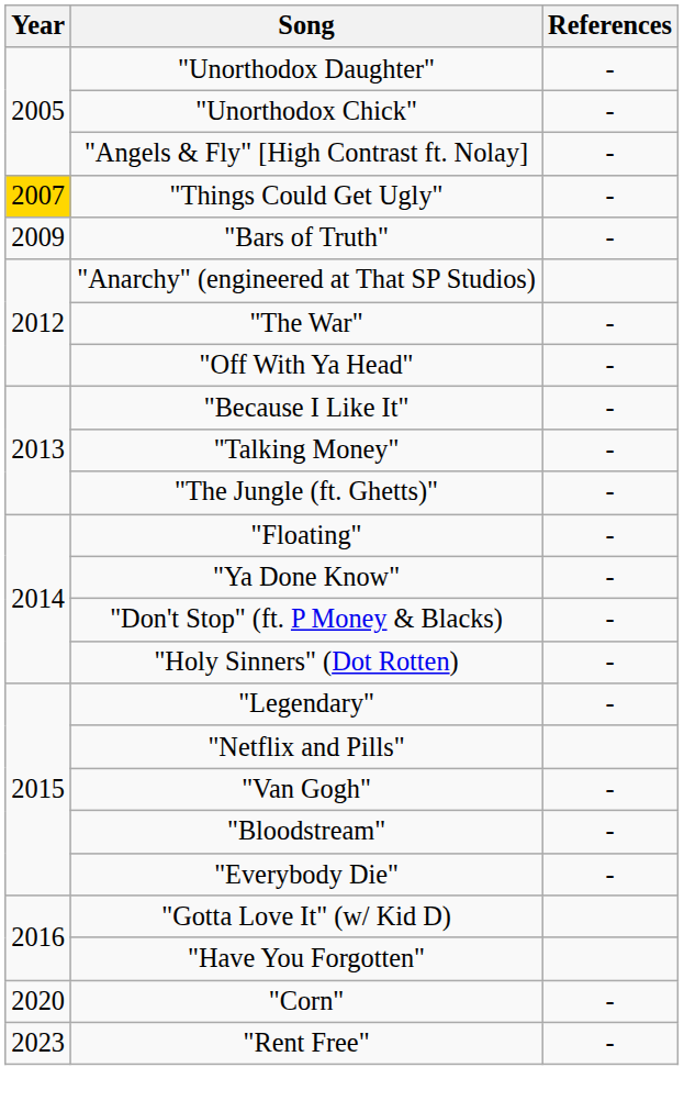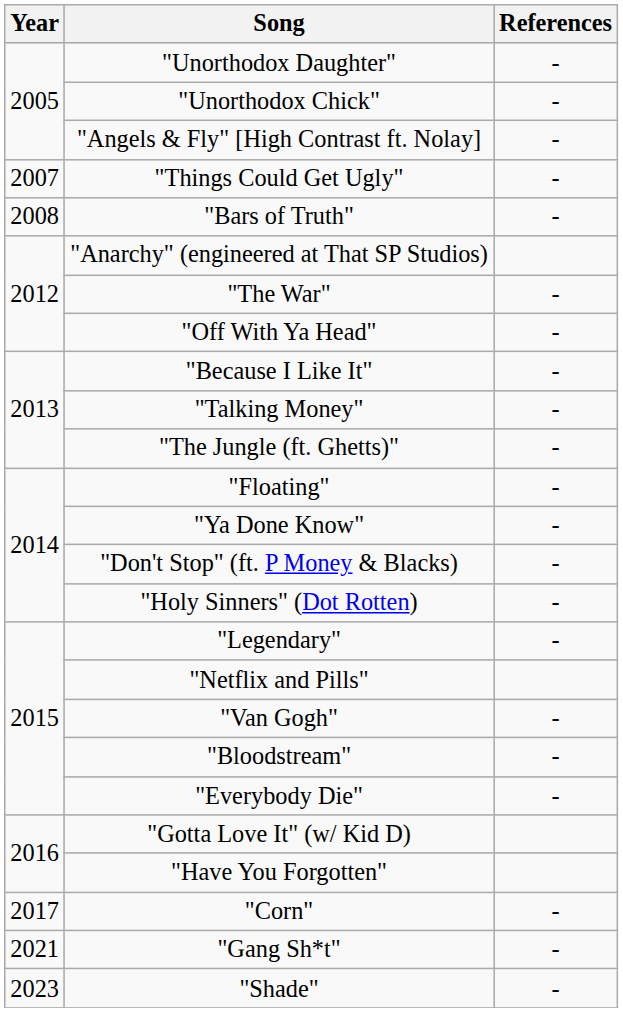"Things Could Get Ugly" | Year: gold background -> no background
"Bars of Truth" | Year: 2009 -> 2008
"Corn" | Year: 2020 -> 2017
+ row: 2021 | "Gang Sh*t" | -
- row: 2023 | "Rent Free" | -
+ row: 2023 | "Shade" | -
